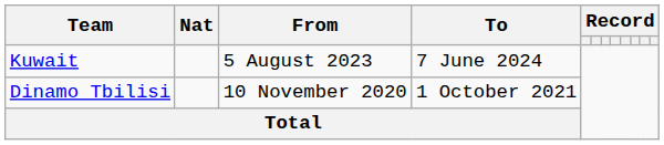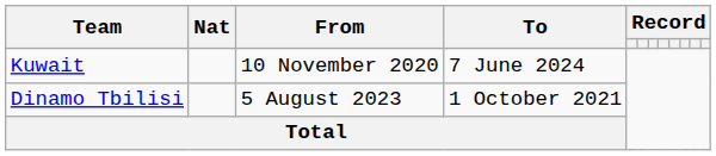Kuwait | From: 5 August 2023 -> 10 November 2020
Dinamo Tbilisi | From: 10 November 2020 -> 5 August 2023
